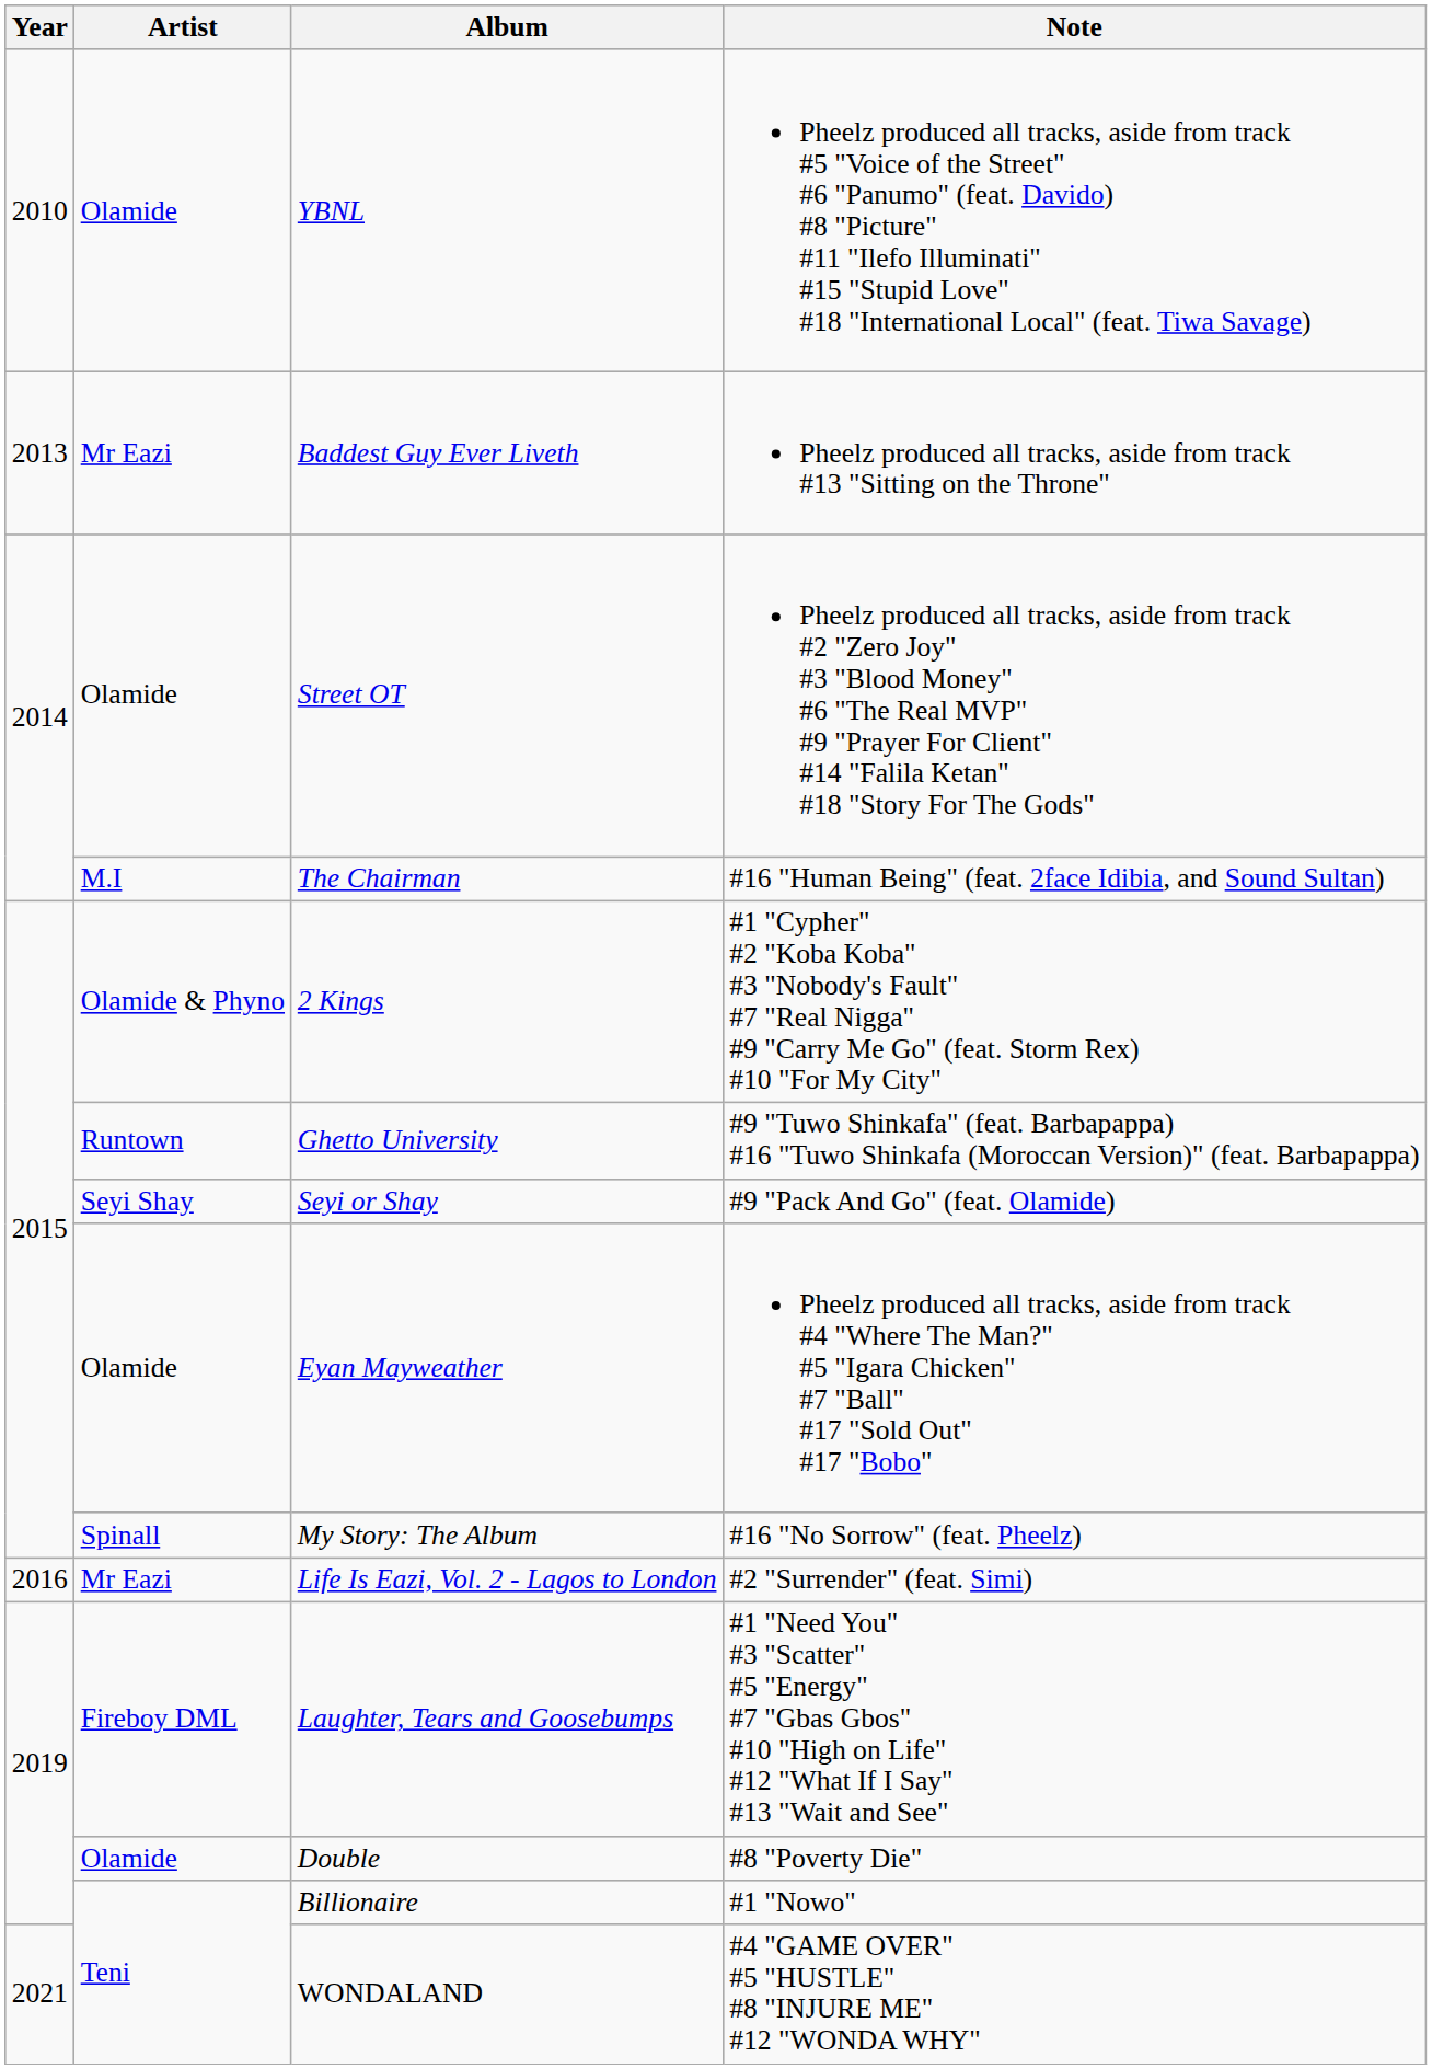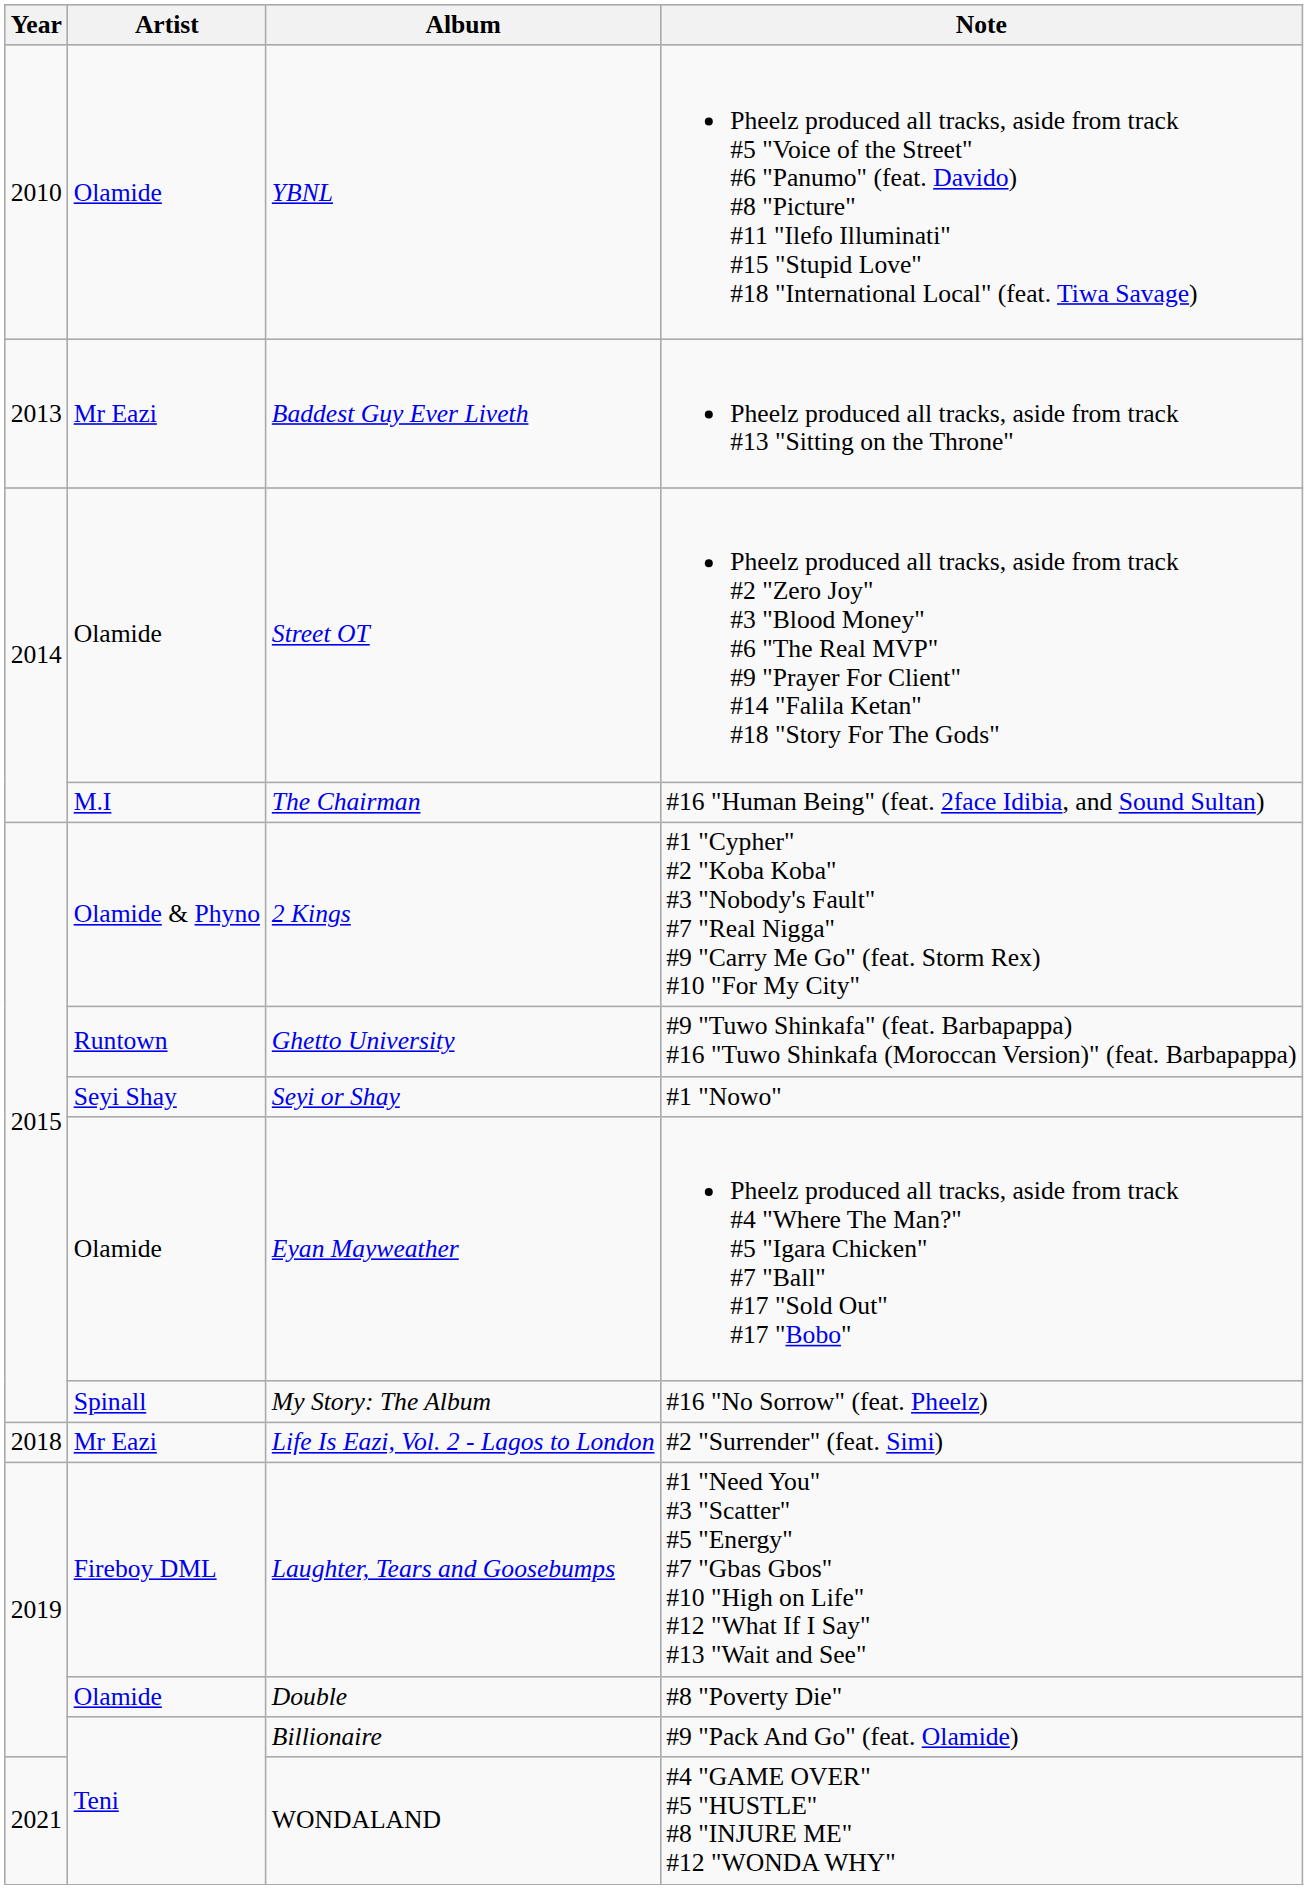Seyi or Shay | Note: #9 "Pack And Go" (feat. Olamide) -> #1 "Nowo"
Life Is Eazi, Vol. 2 - Lagos to London | Year: 2016 -> 2018
Billionaire | Note: #1 "Nowo" -> #9 "Pack And Go" (feat. Olamide)
